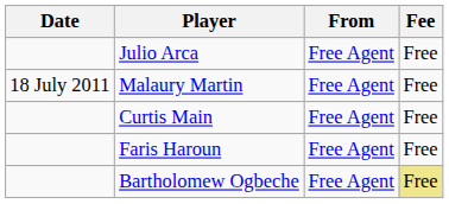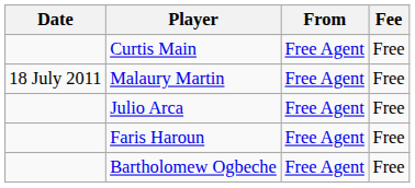rows swapped: Curtis Main <-> Julio Arca
Bartholomew Ogbeche | Fee: khaki background -> no background
